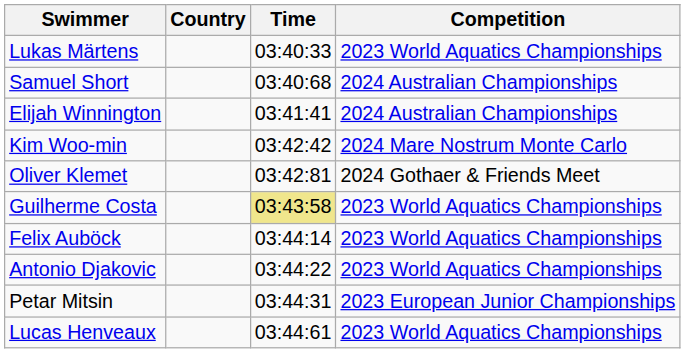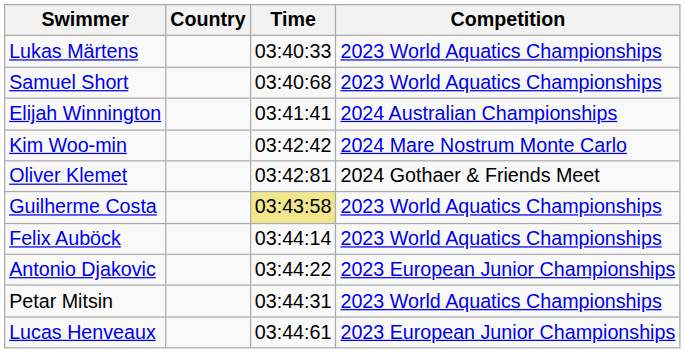Samuel Short | Competition: 2024 Australian Championships -> 2023 World Aquatics Championships
Antonio Djakovic | Competition: 2023 World Aquatics Championships -> 2023 European Junior Championships
Petar Mitsin | Competition: 2023 European Junior Championships -> 2023 World Aquatics Championships
Lucas Henveaux | Competition: 2023 World Aquatics Championships -> 2023 European Junior Championships
